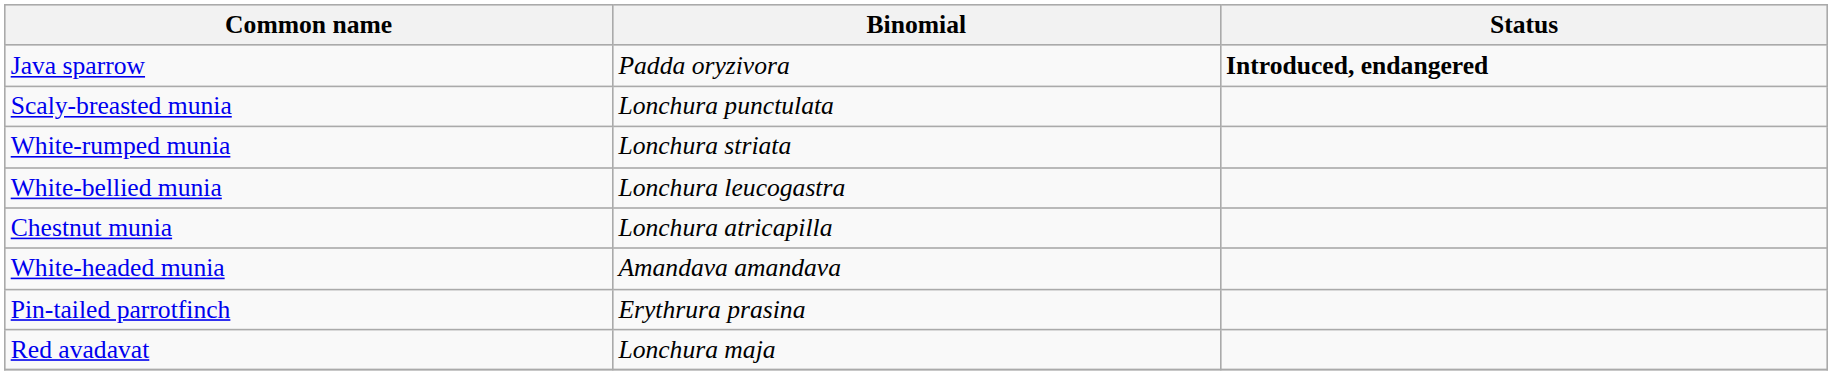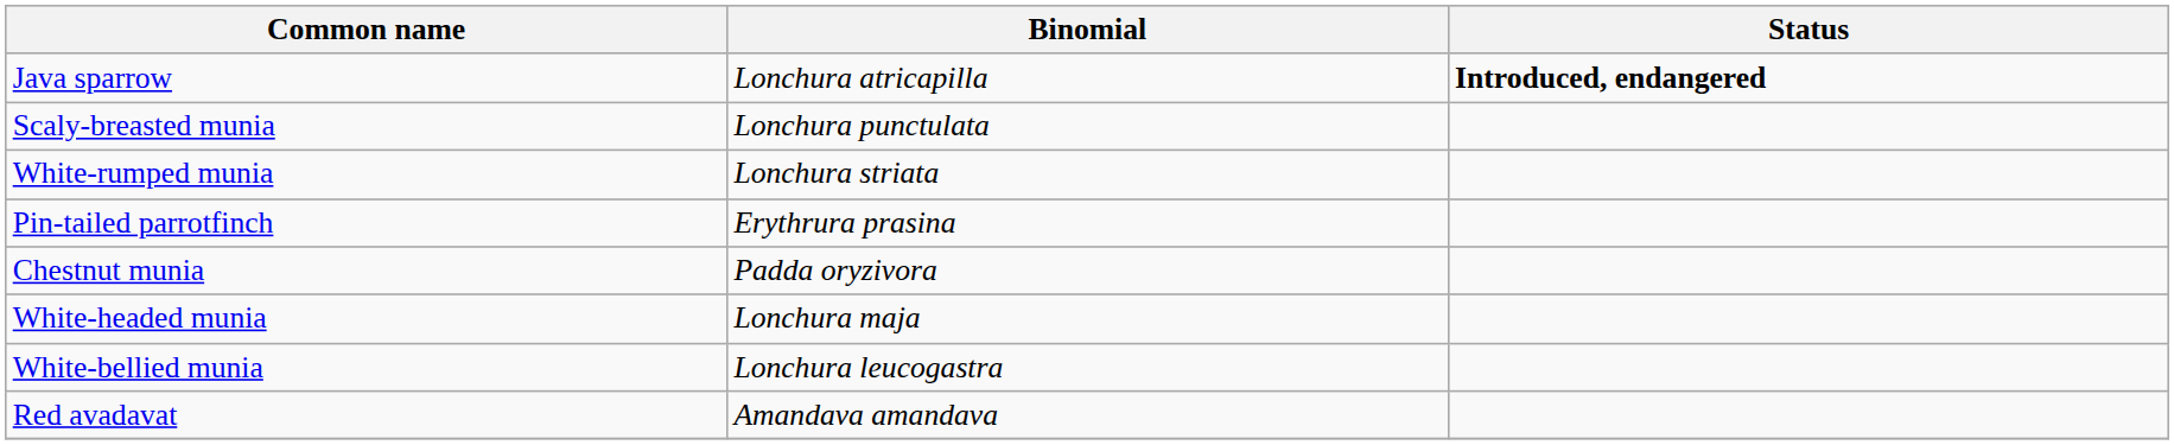Java sparrow | Binomial: Padda oryzivora -> Lonchura atricapilla
rows swapped: White-bellied munia <-> Pin-tailed parrotfinch
Chestnut munia | Binomial: Lonchura atricapilla -> Padda oryzivora
White-headed munia | Binomial: Amandava amandava -> Lonchura maja
Red avadavat | Binomial: Lonchura maja -> Amandava amandava
